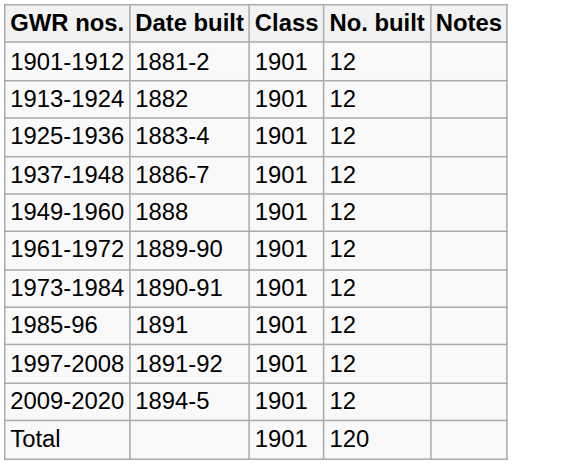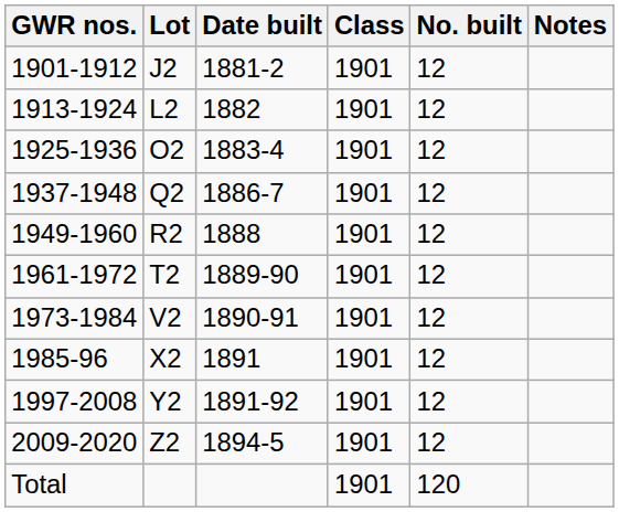+ column: Lot | J2 | L2 | O2 | Q2 | R2 | T2 | V2 | X2 | Y2 | Z2
